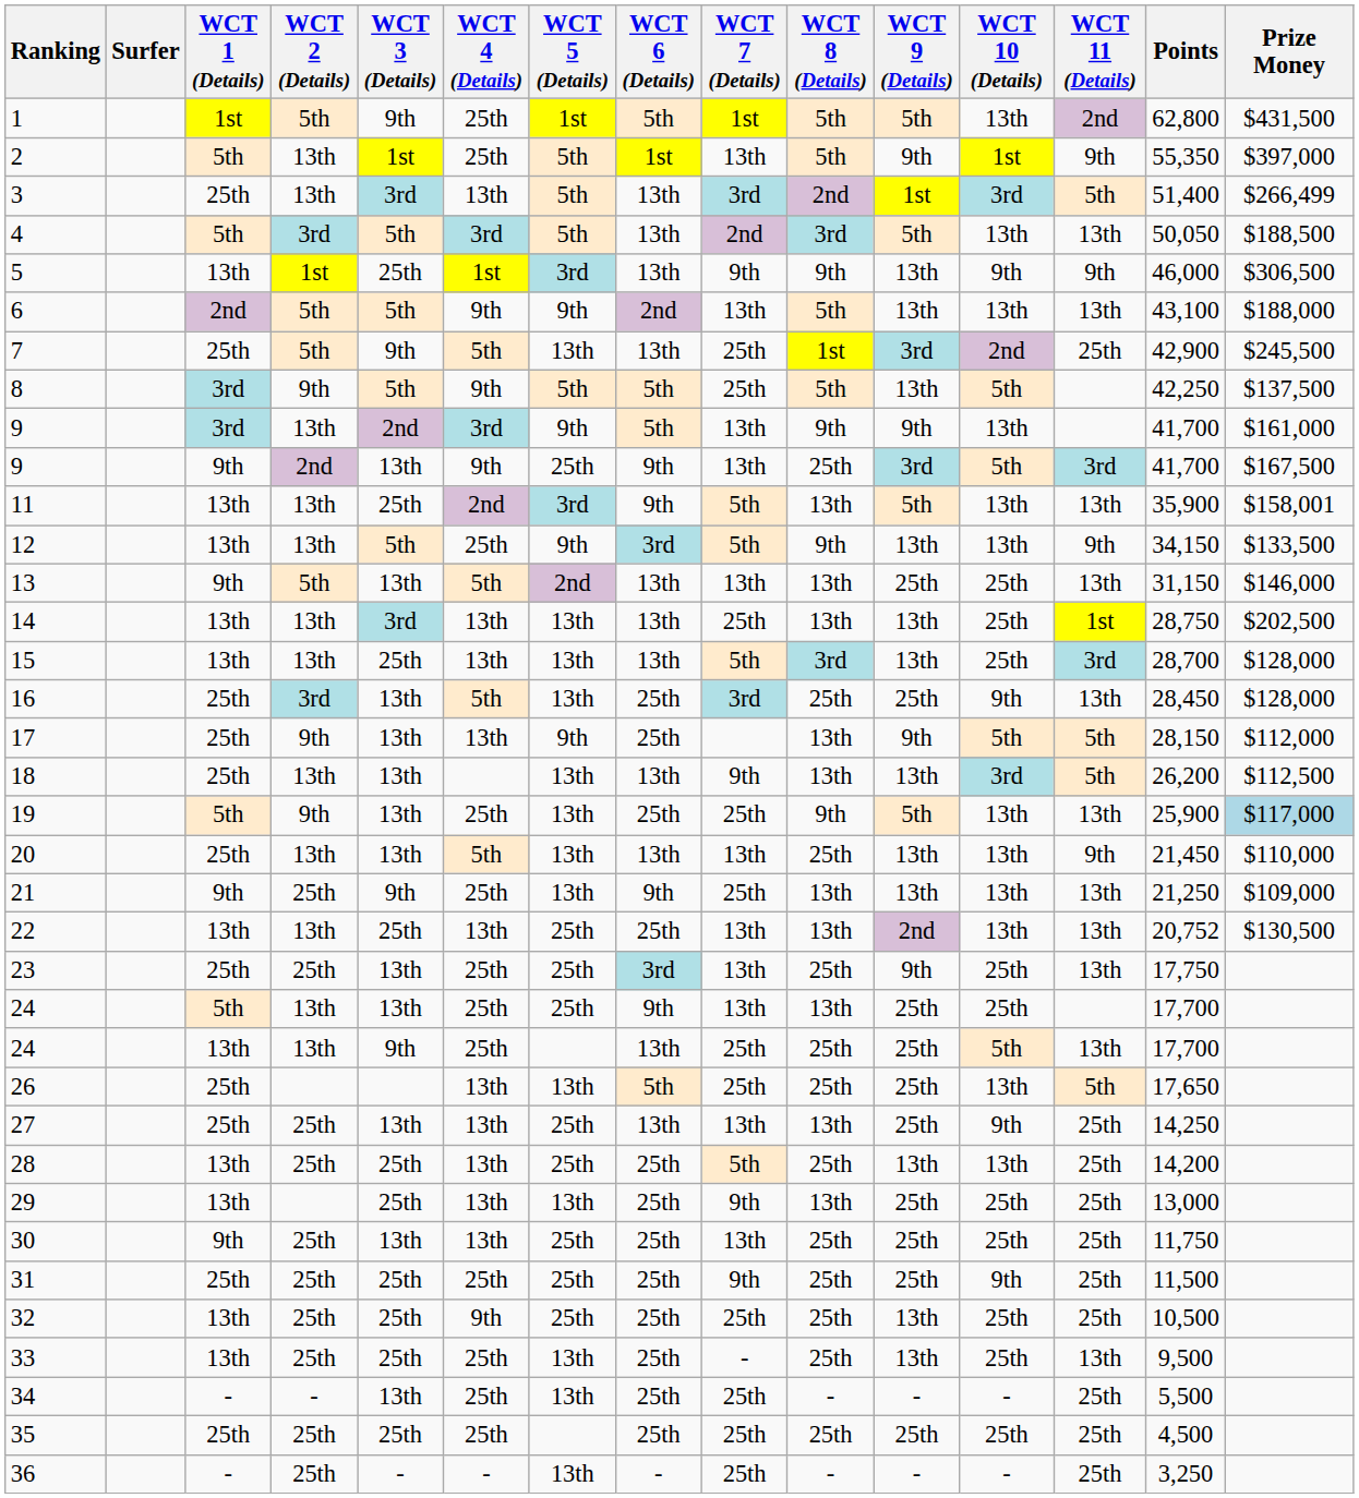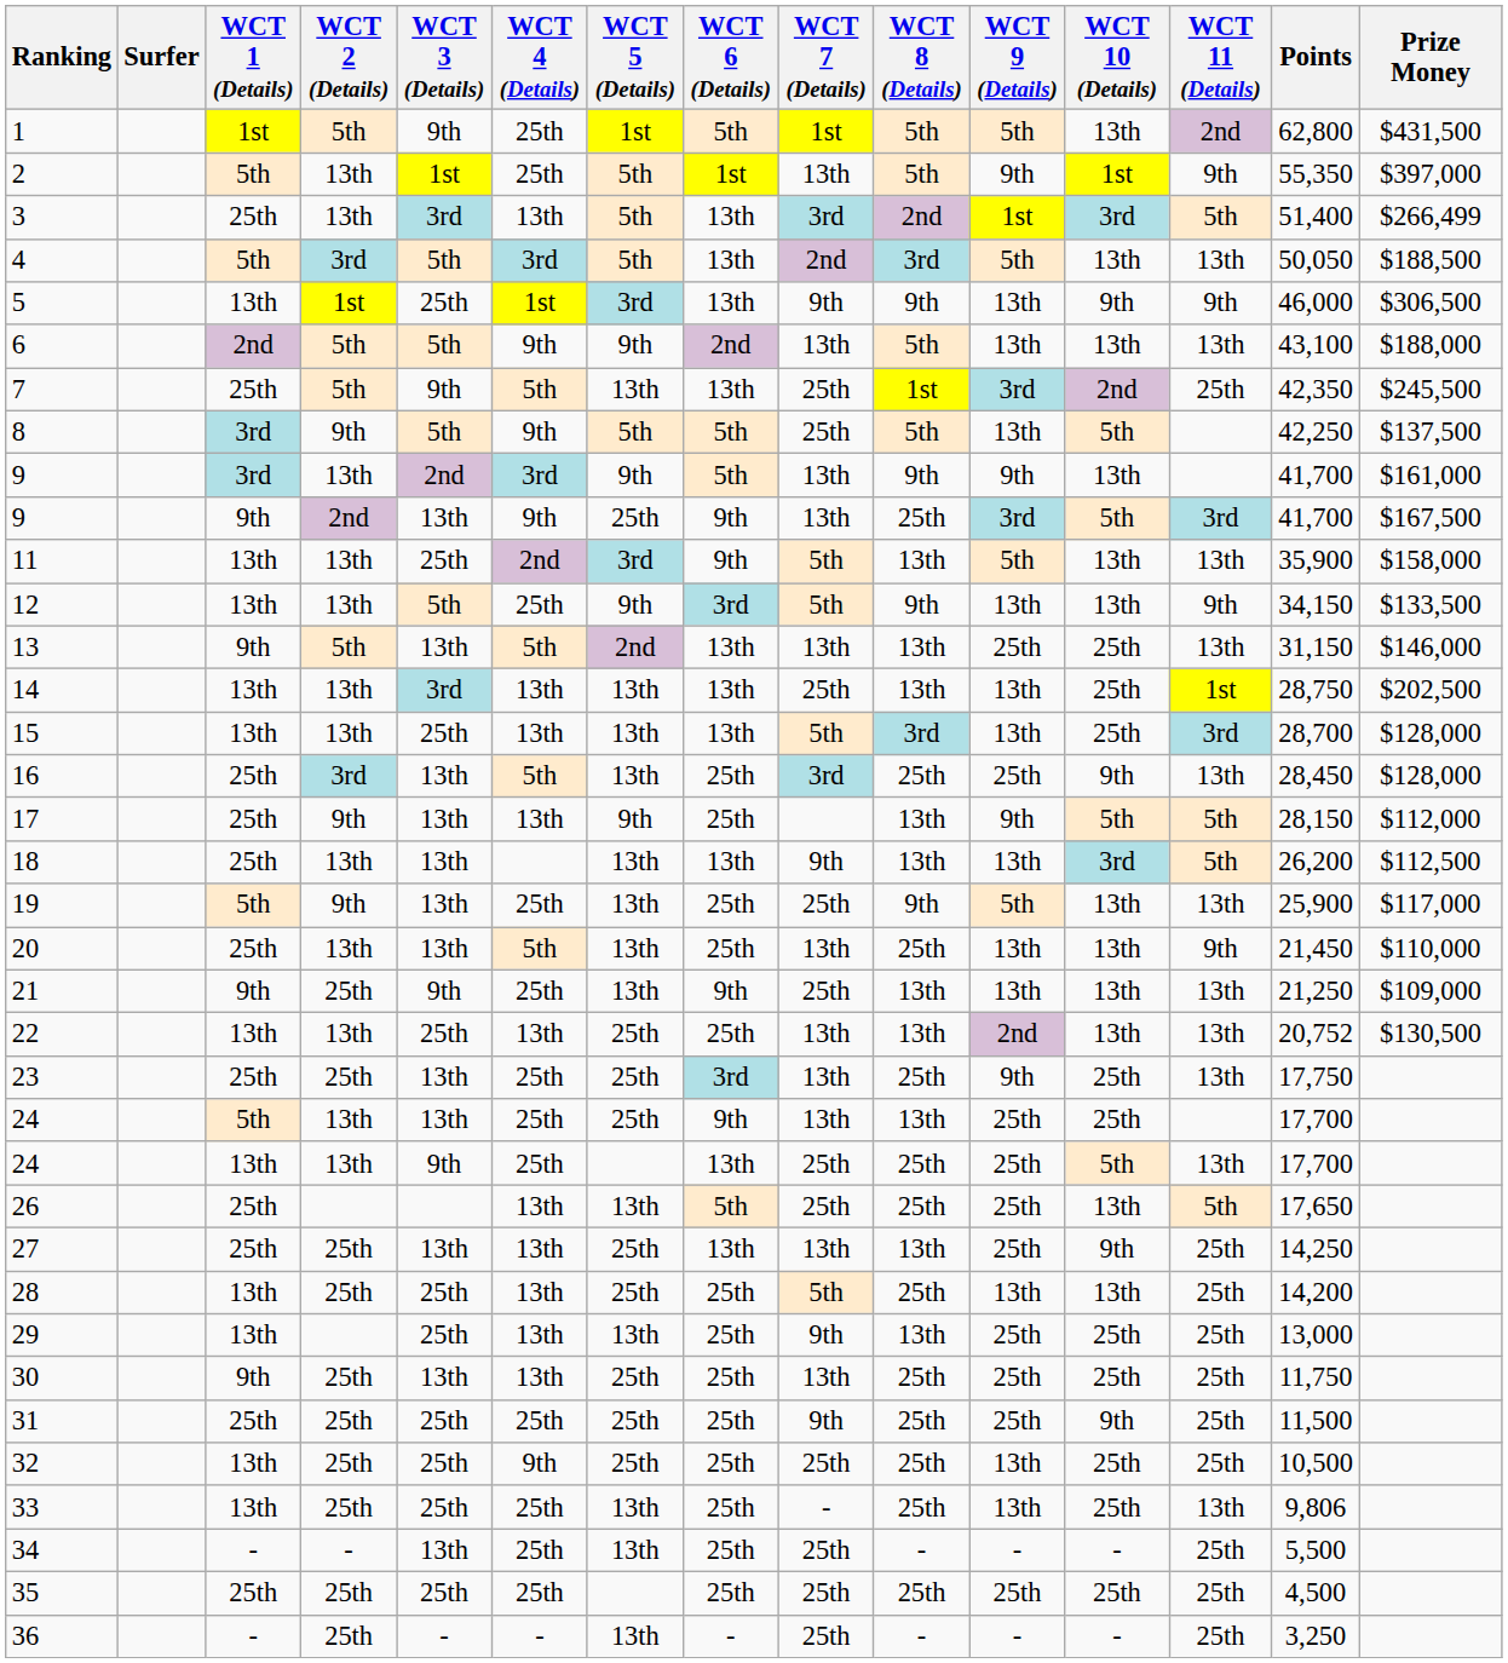7 | Points: 42,900 -> 42,350
11 | Prize Money: $158,001 -> $158,000
19 | Prize Money: lightblue background -> no background
20 | WCT 6 (Details): 13th -> 25th
33 | Points: 9,500 -> 9,806
